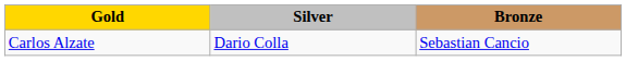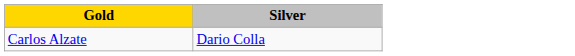- column: Bronze | Sebastian Cancio
